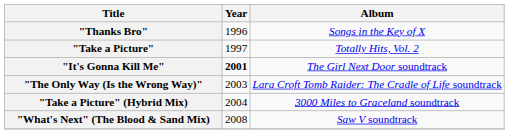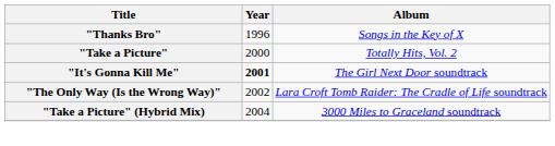"Take a Picture" | Year: 1997 -> 2000
"The Only Way (Is the Wrong Way)" | Year: 2003 -> 2002
- row: "What's Next" (The Blood & Sand Mix) | 2008 | Saw V soundtrack
